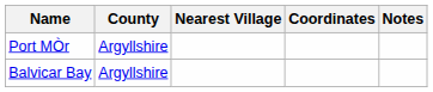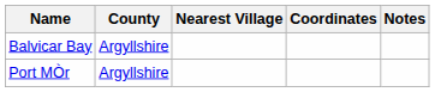rows swapped: Balvicar Bay <-> Port MÒr
